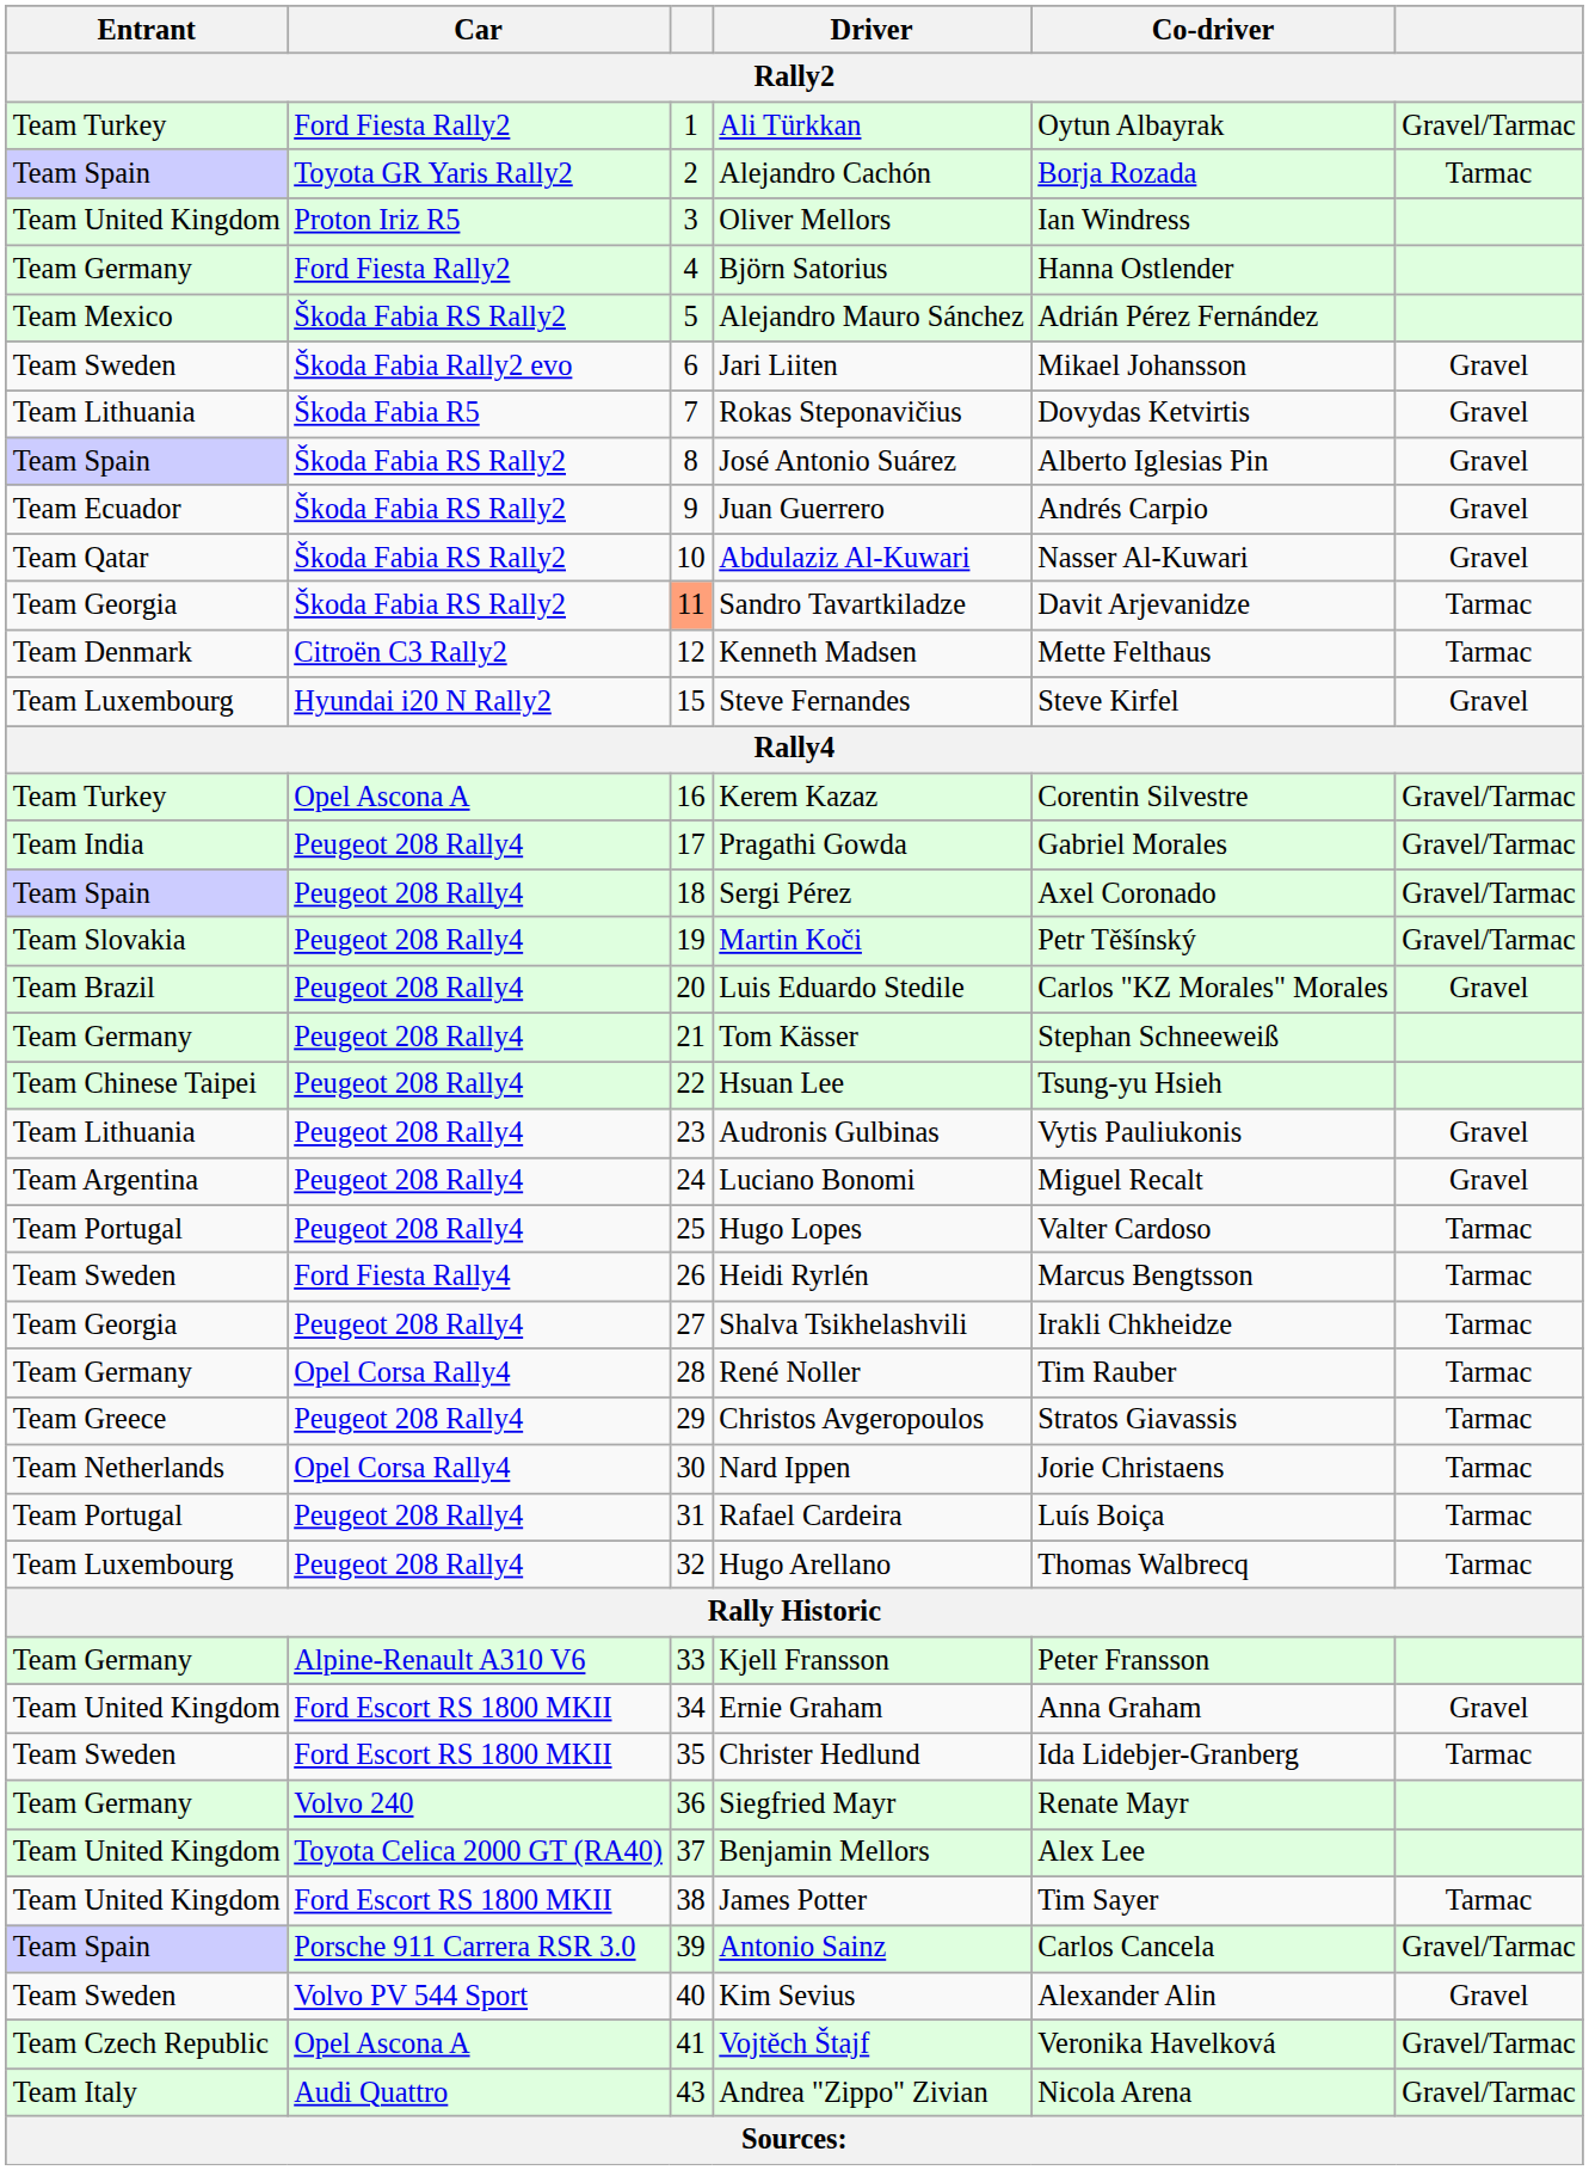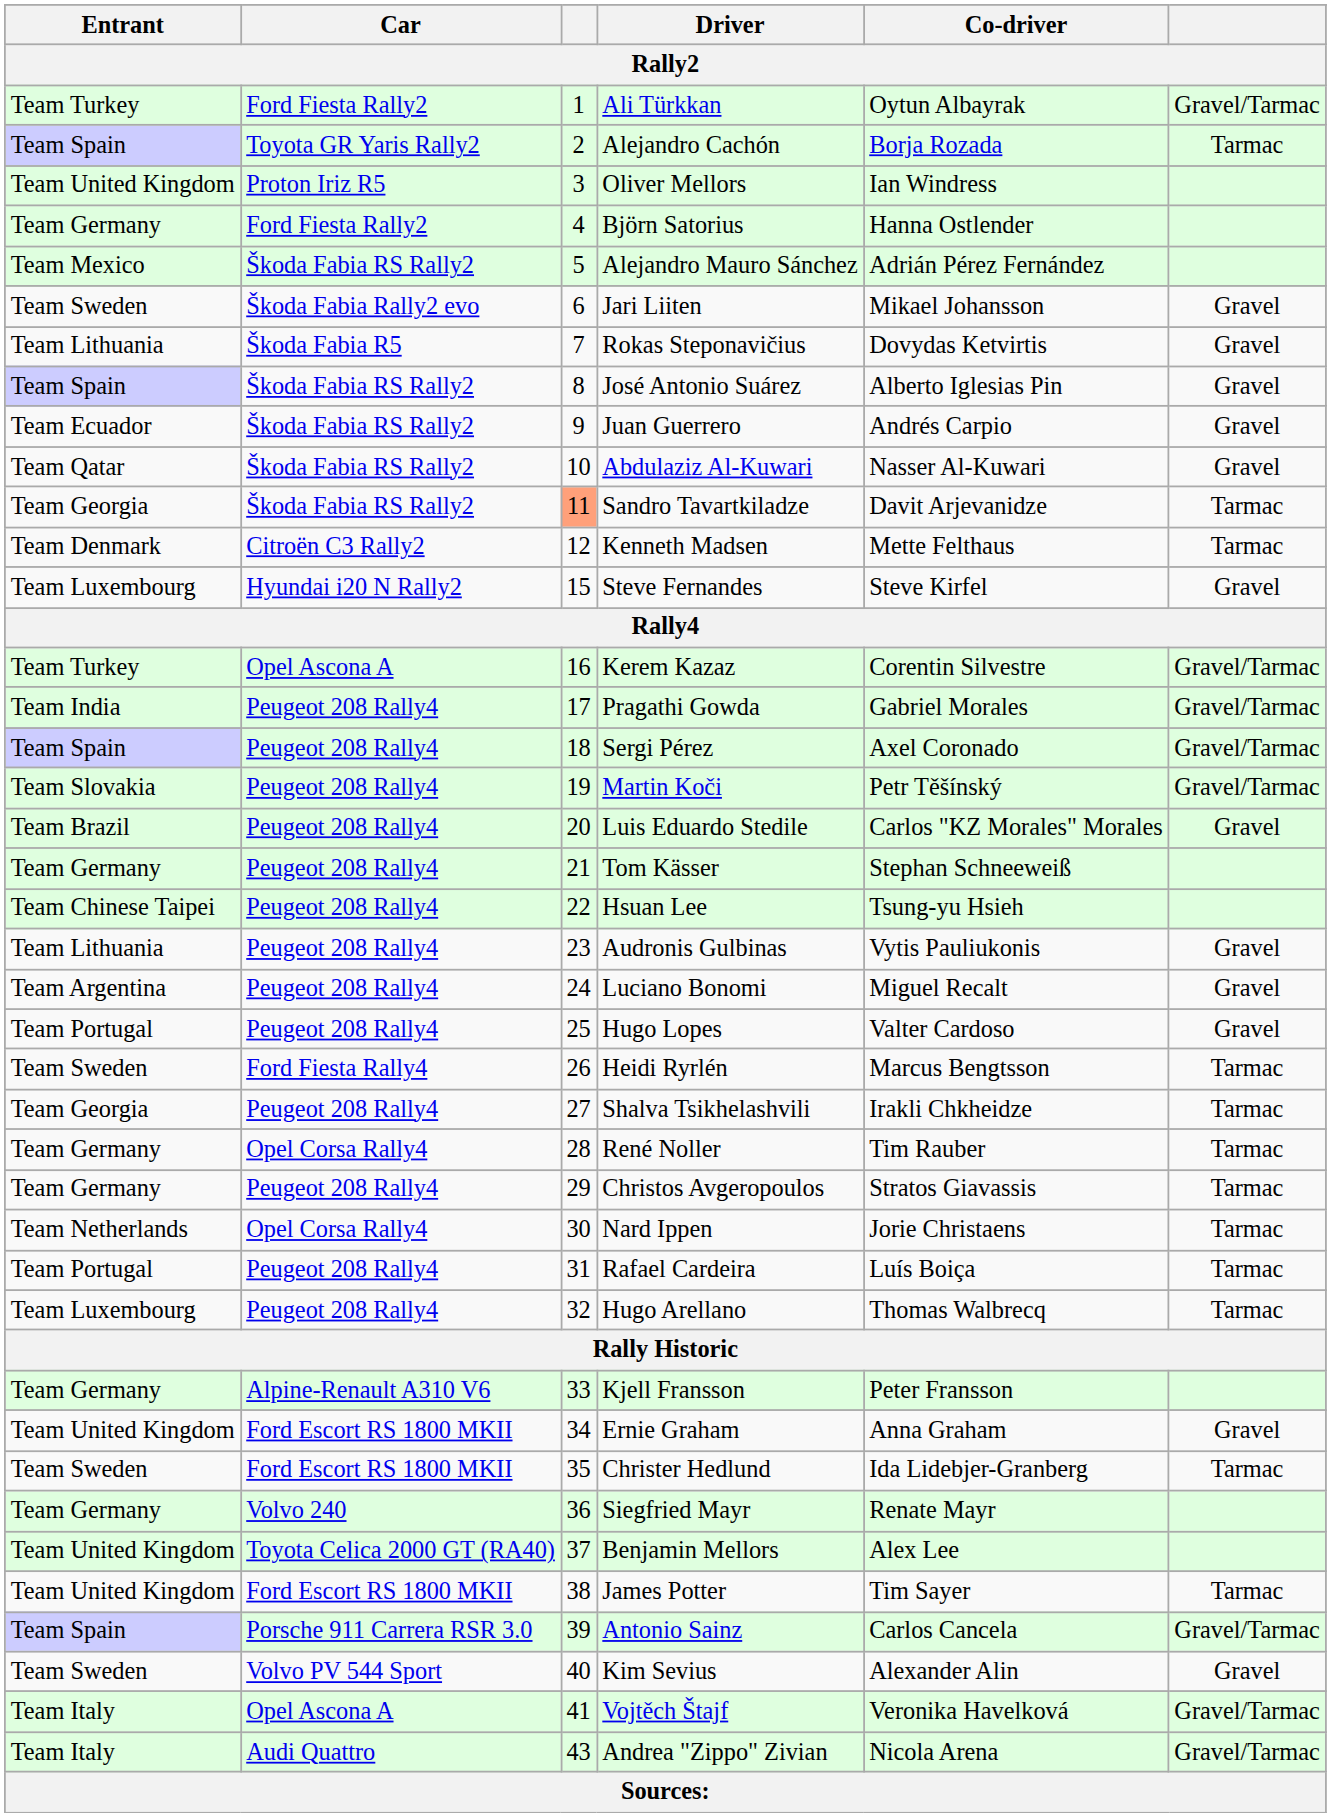Hugo Lopes | column 6: Tarmac -> Gravel
Christos Avgeropoulos | Entrant: Team Greece -> Team Germany
Vojtěch Štajf | Entrant: Team Czech Republic -> Team Italy
